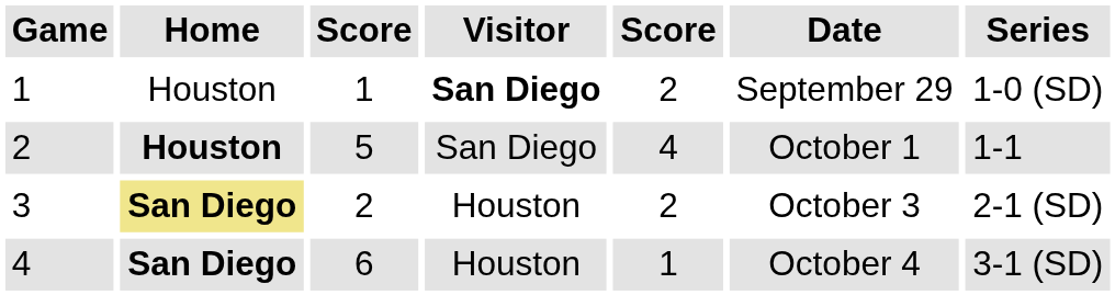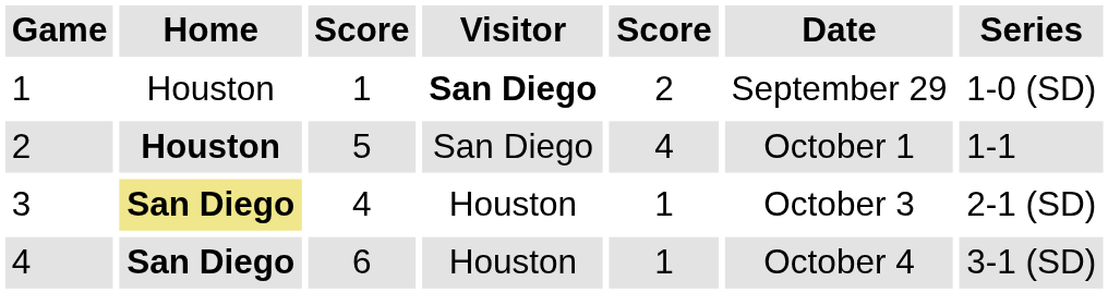3 | column 3: 2 -> 4
3 | column 5: 2 -> 1
